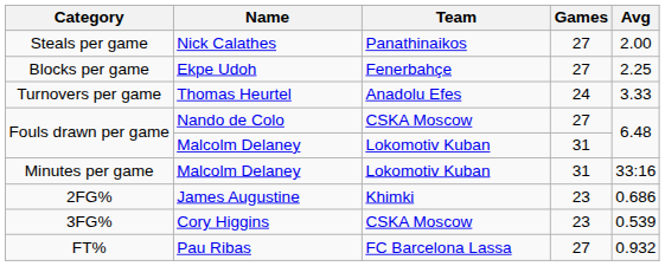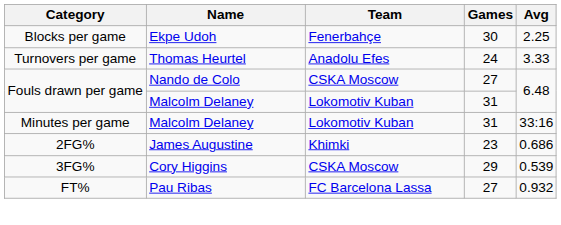- row: Steals per game | Nick Calathes | Panathinaikos | 27 | 2.00
Blocks per game | Games: 27 -> 30
3FG% | Games: 23 -> 29
